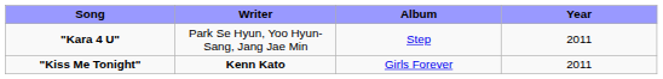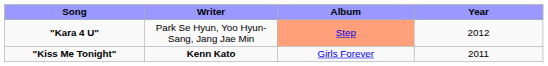"Kara 4 U" | Album: no background -> lightsalmon background
"Kara 4 U" | Year: 2011 -> 2012
